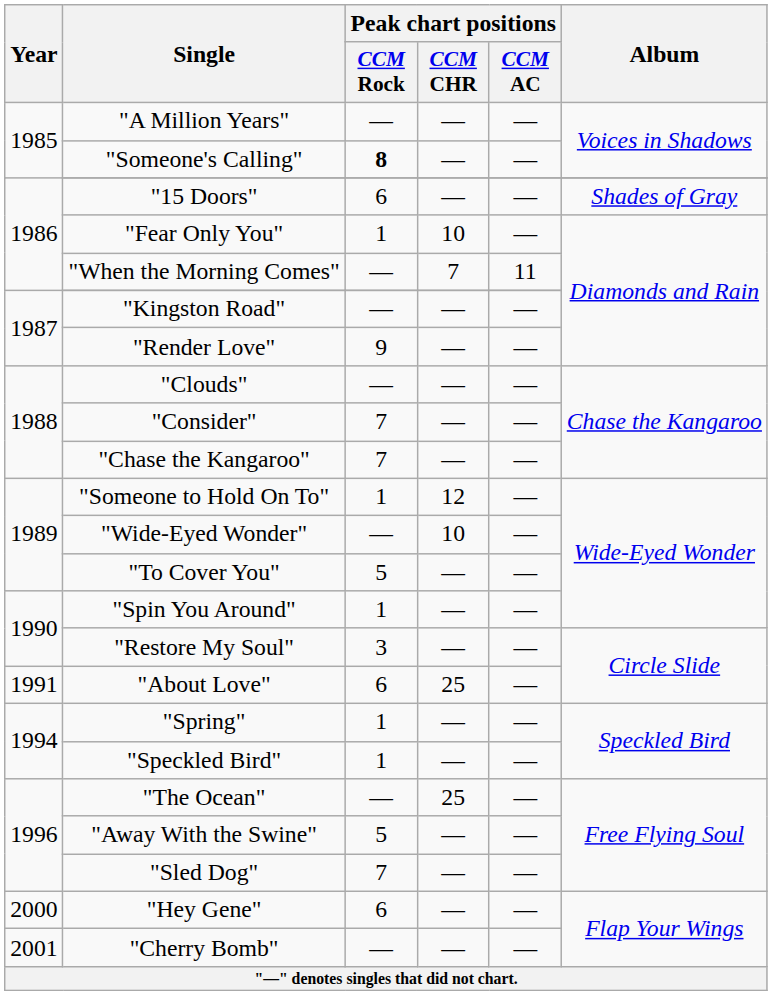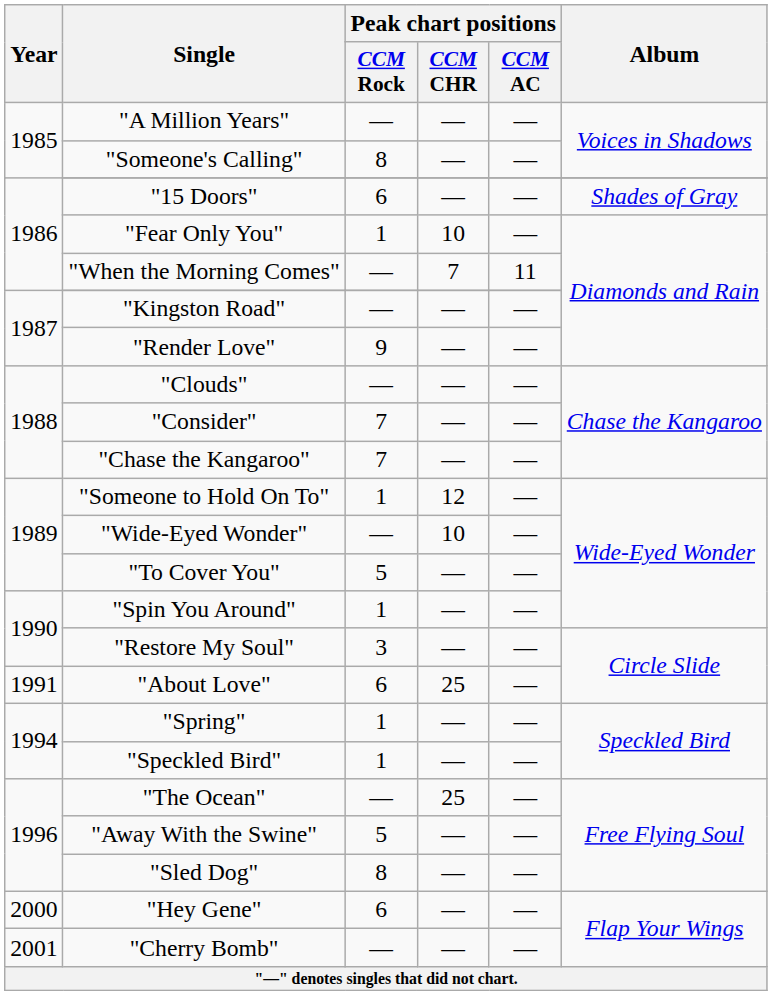"Someone's Calling" | Peak chart positions / CCM Rock: bold -> normal
"Sled Dog" | Peak chart positions / CCM Rock: 7 -> 8
